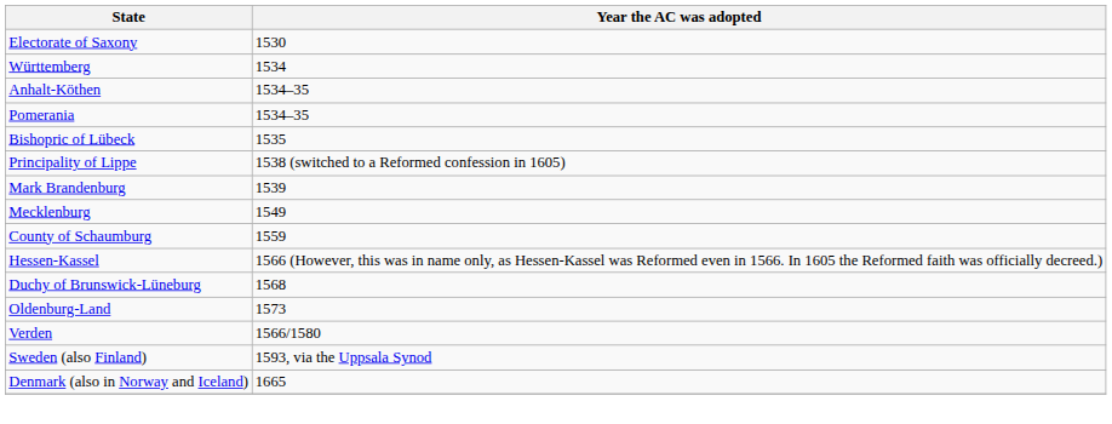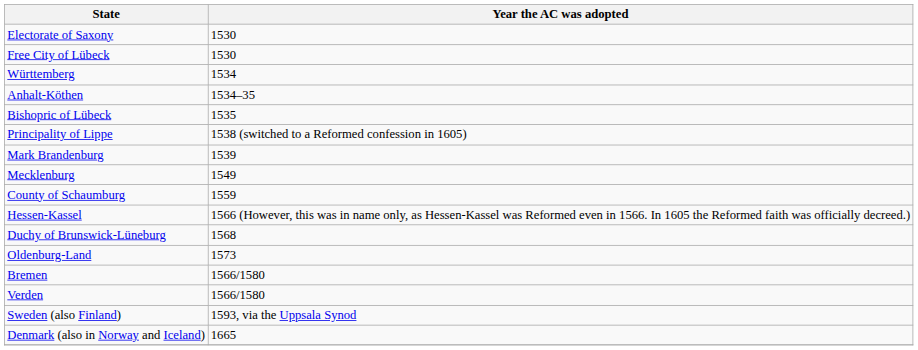+ row: Free City of Lübeck | 1530
- row: Pomerania | 1534–35
+ row: Bremen | 1566/1580
